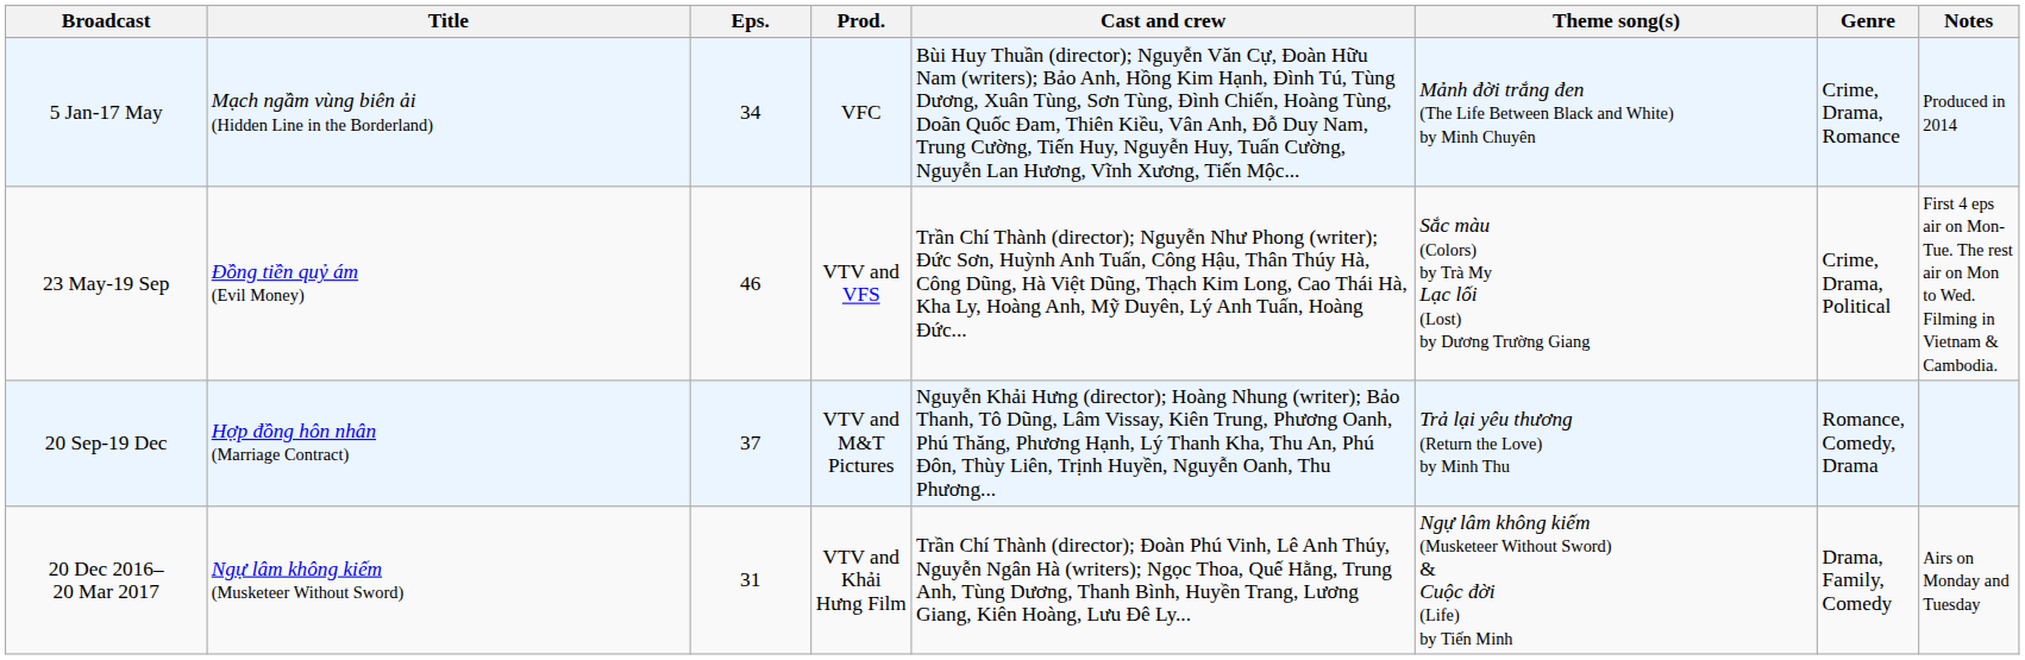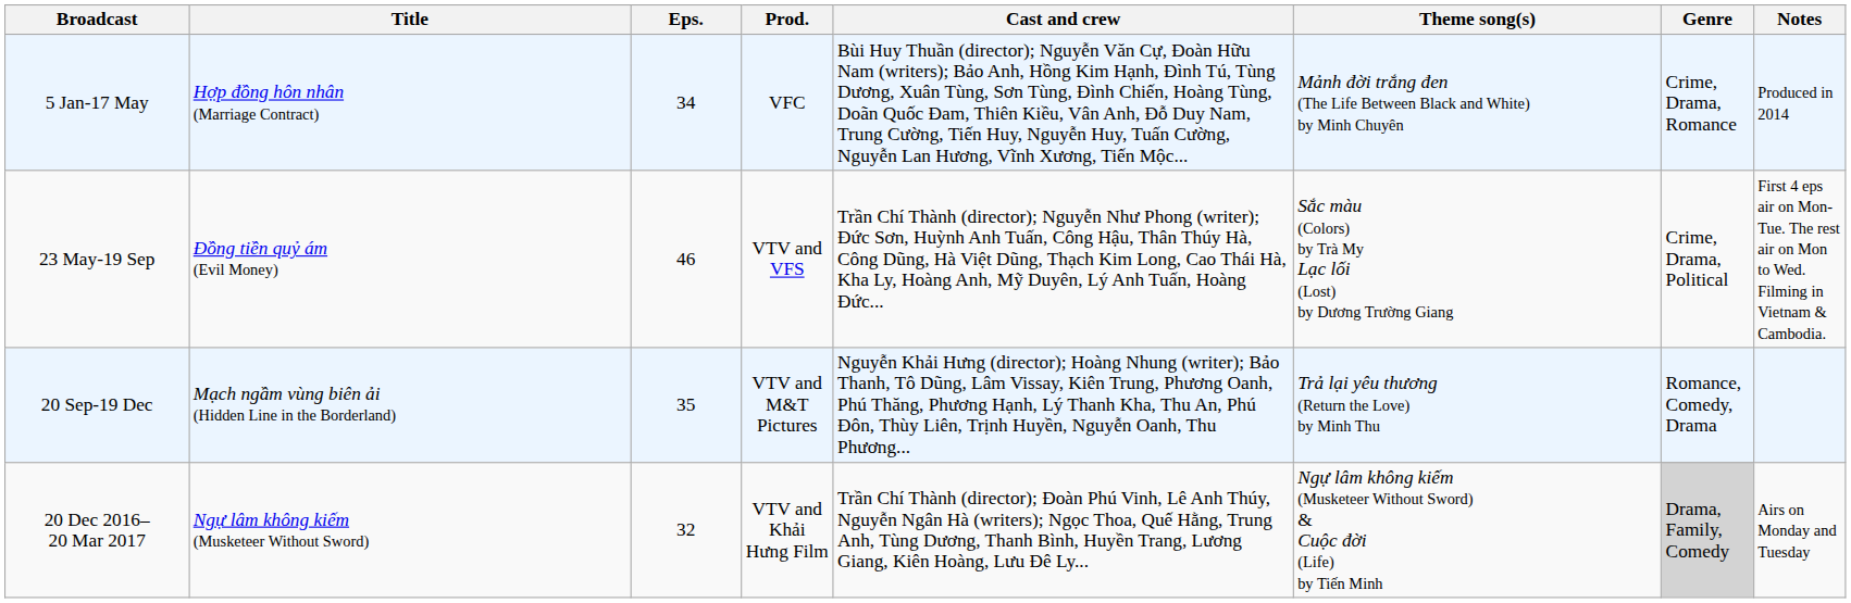5 Jan-17 May | Title: Mạch ngầm vùng biên ải (Hidden Line in the Borderland) -> Hợp đồng hôn nhân (Marriage Contract)
20 Sep-19 Dec | Title: Hợp đồng hôn nhân (Marriage Contract) -> Mạch ngầm vùng biên ải (Hidden Line in the Borderland)
20 Sep-19 Dec | Eps.: 37 -> 35
20 Dec 2016– 20 Mar 2017 | Eps.: 31 -> 32
20 Dec 2016– 20 Mar 2017 | Genre: no background -> lightgrey background
